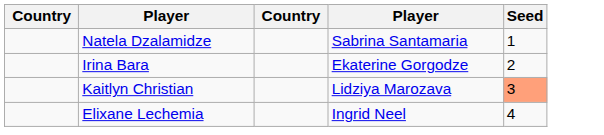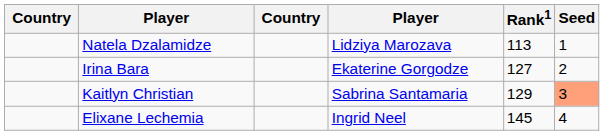+ column: Rank1 | 113 | 127 | 129 | 145
Natela Dzalamidze | column 4: Sabrina Santamaria -> Lidziya Marozava
Kaitlyn Christian | column 4: Lidziya Marozava -> Sabrina Santamaria
